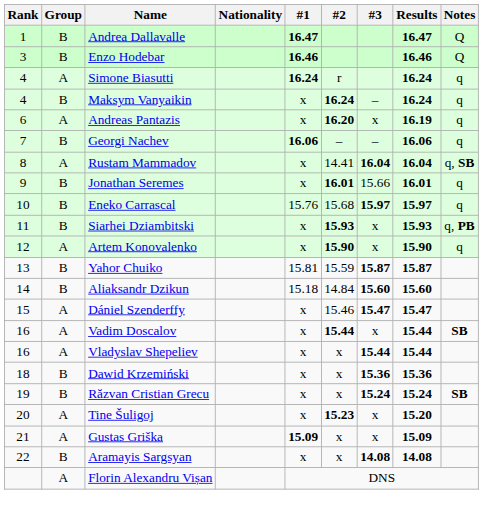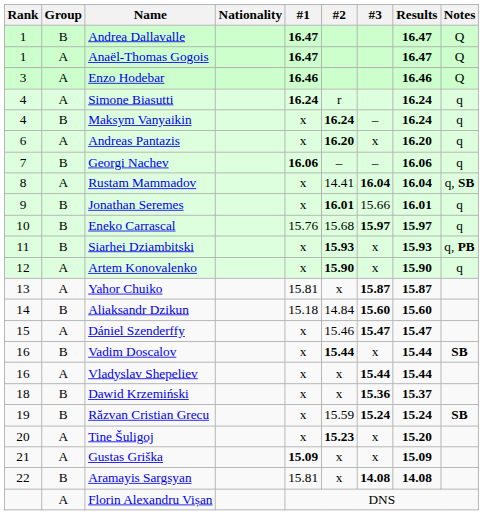+ row: 1 | A | Anaël-Thomas Gogois | 16.47 | 16.47 | Q
Enzo Hodebar | Group: B -> A
Andreas Pantazis | Results: 16.19 -> 16.20
Yahor Chuiko | Group: B -> A
Yahor Chuiko | #2: 15.59 -> x
Vadim Doscalov | Group: A -> B
Dawid Krzemiński | Results: 15.36 -> 15.37
Răzvan Cristian Grecu | #2: x -> 15.59
Aramayis Sargsyan | #1: x -> 15.81
